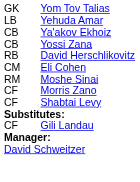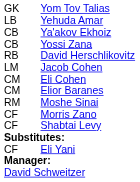+ row: LM | Jacob Cohen
+ row: CM | Elior Baranes
- row: CF | Gili Landau
+ row: CF | Eli Yani
